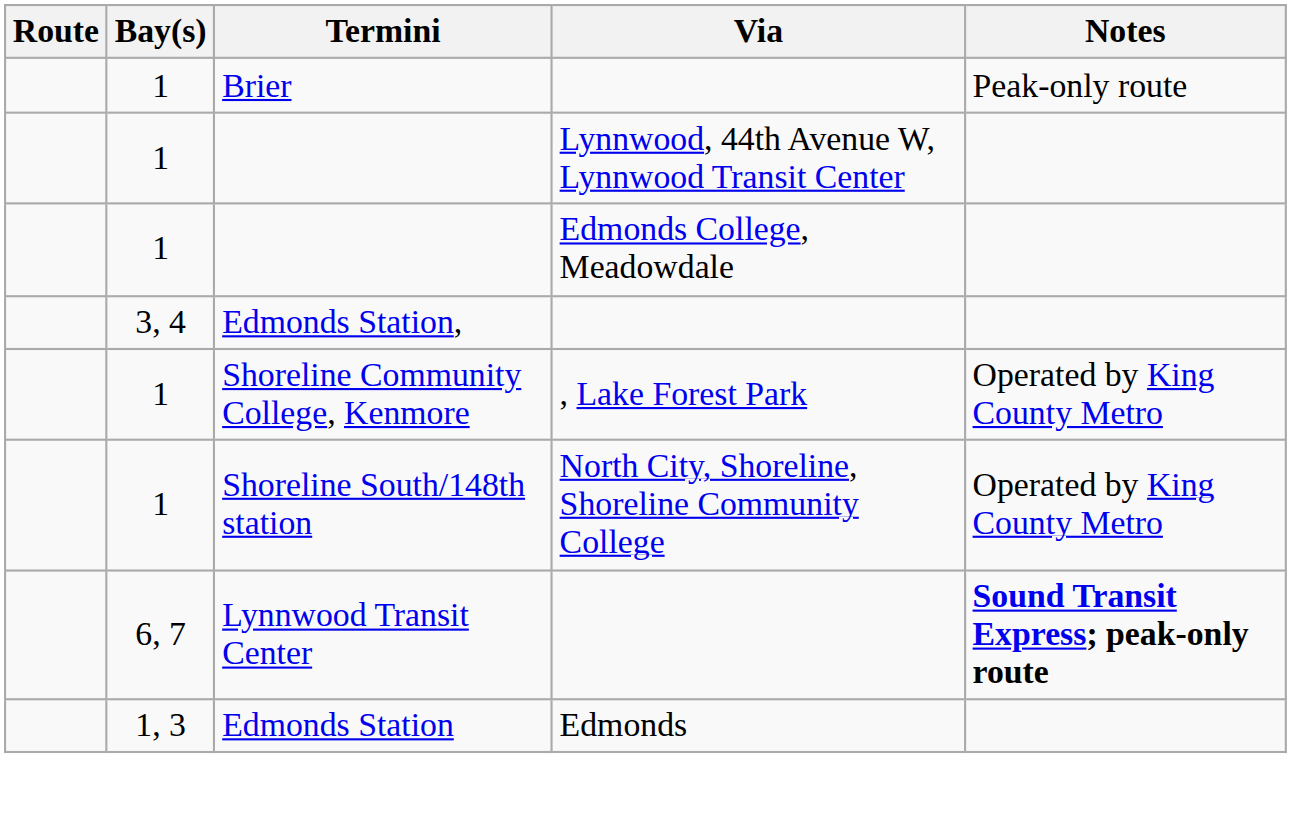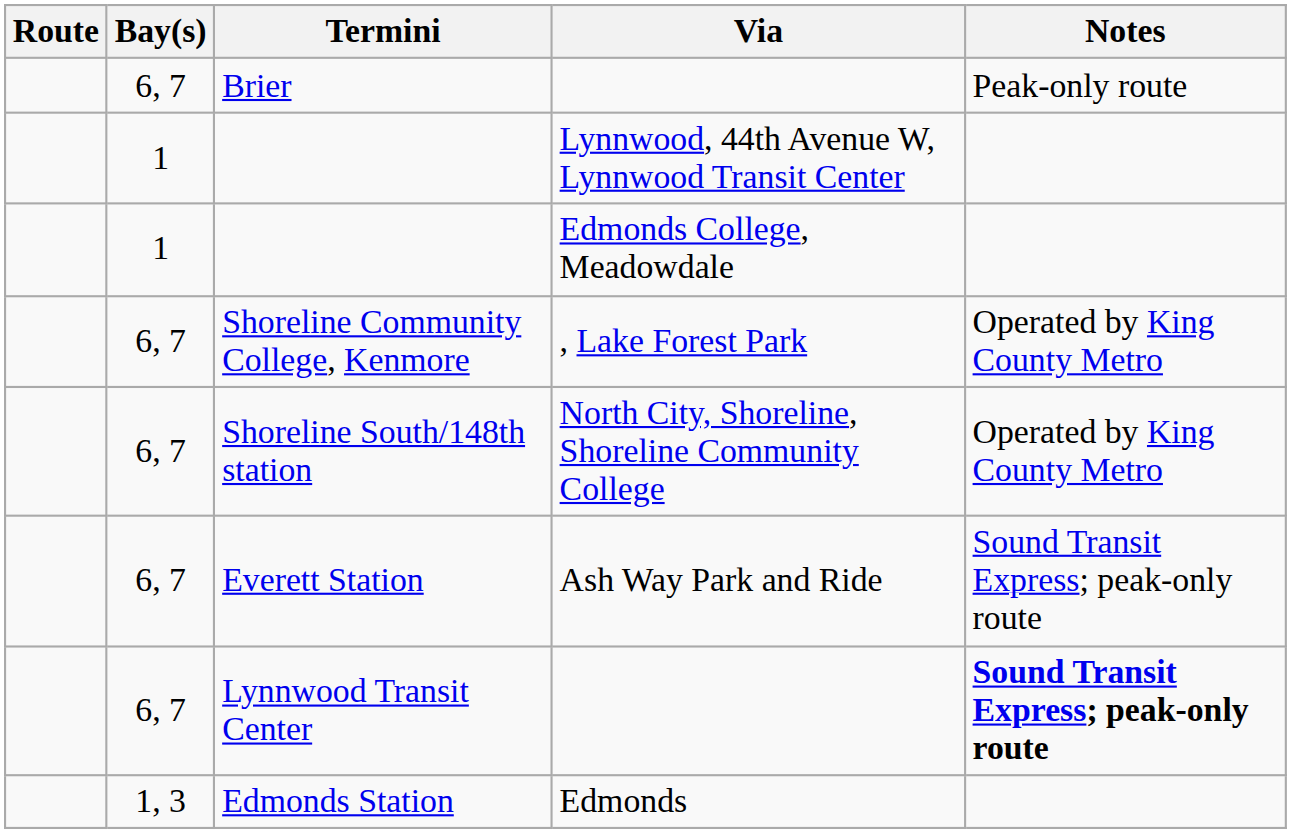Brier | Bay(s): 1 -> 6, 7
- row: 3, 4 | Edmonds Station,
Shoreline Community College, Kenmore | Bay(s): 1 -> 6, 7
Shoreline South/148th station | Bay(s): 1 -> 6, 7
+ row: 6, 7 | Everett Station | Ash Way Park and Ride | Sound Transit Express; peak-only route
